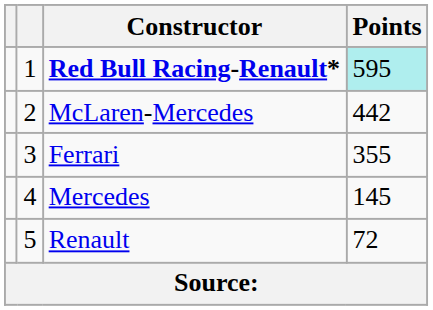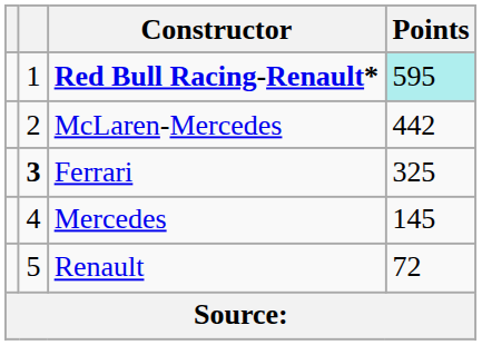Ferrari | column 2: normal -> bold
Ferrari | Points: 355 -> 325
